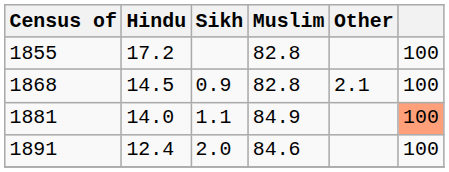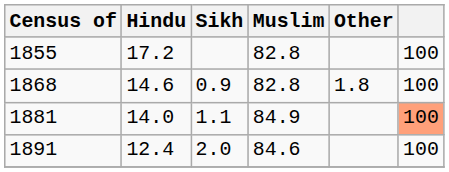1868 | Hindu: 14.5 -> 14.6
1868 | Other: 2.1 -> 1.8
